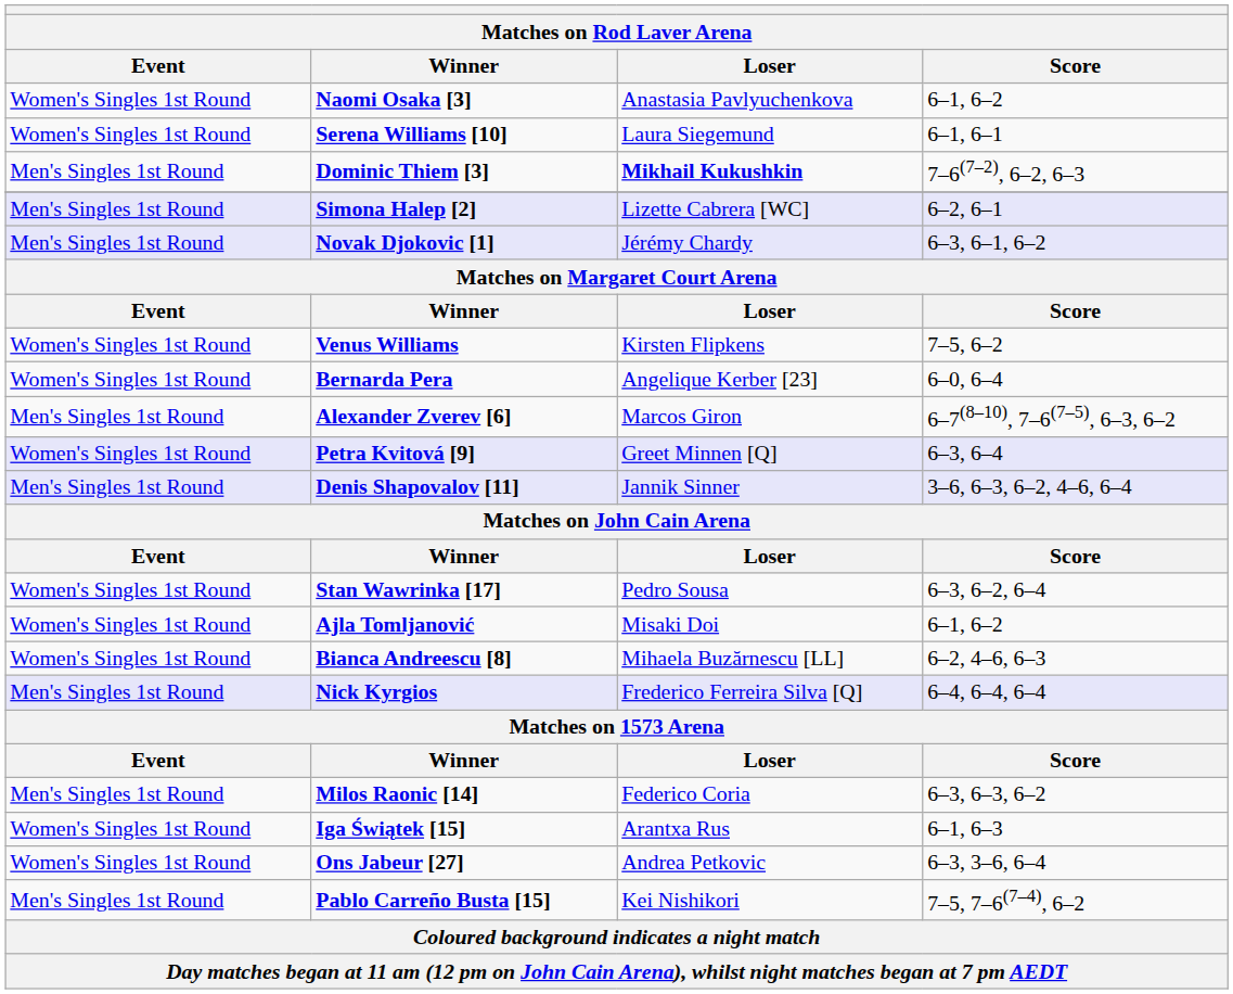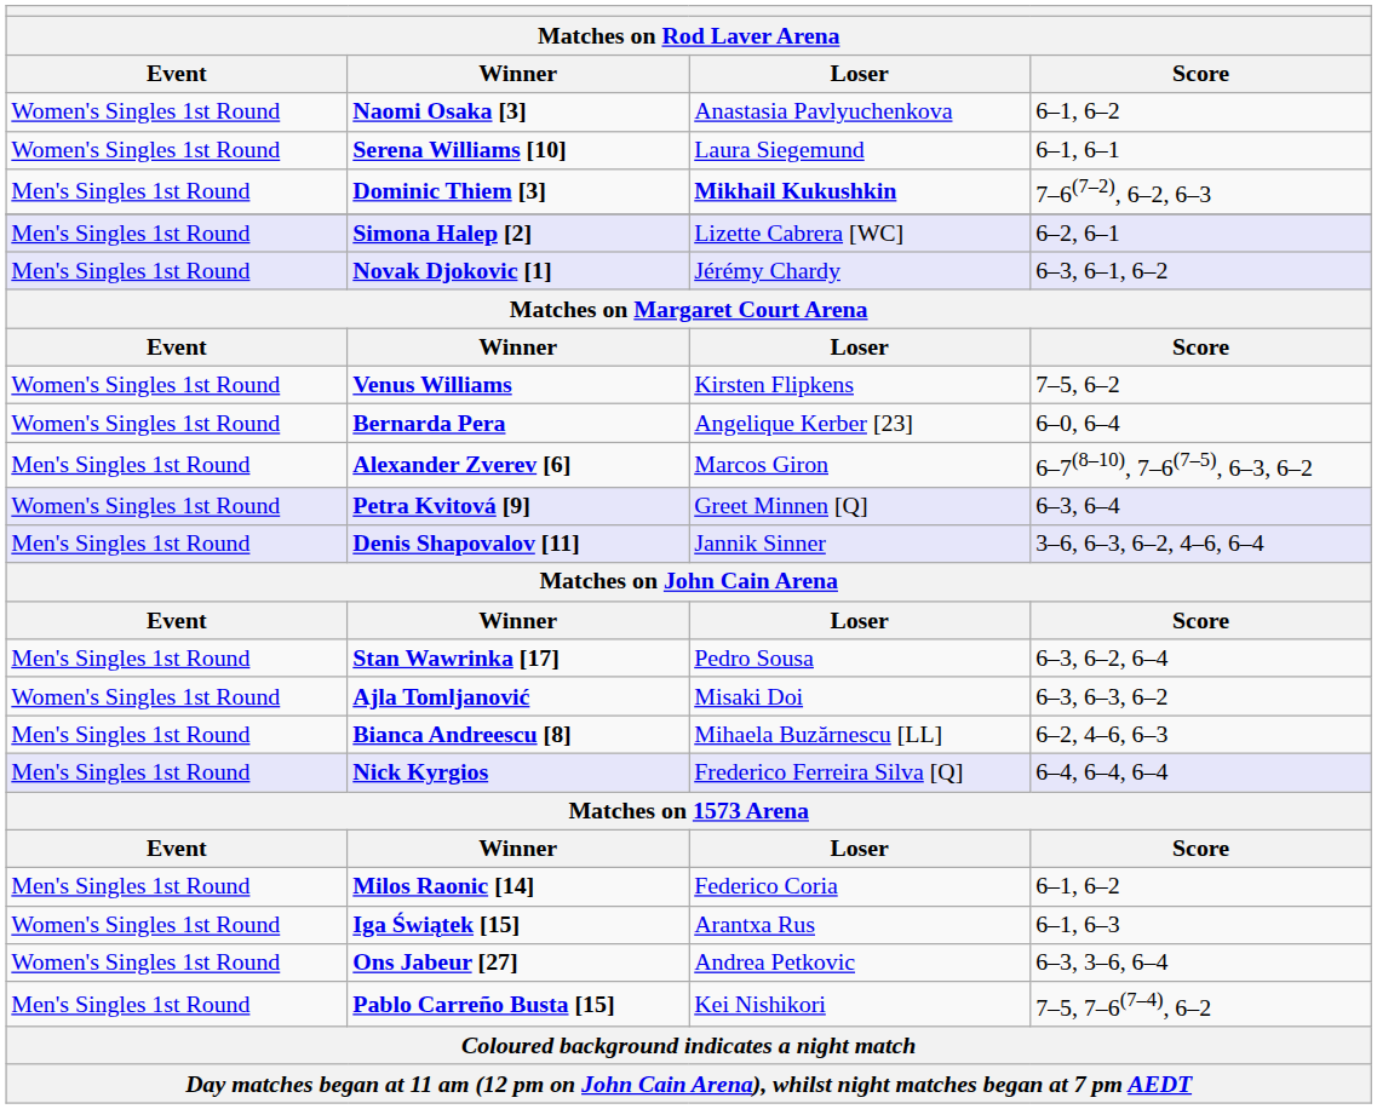Stan Wawrinka [17] | Event: Women's Singles 1st Round -> Men's Singles 1st Round
Ajla Tomljanović | Score: 6–1, 6–2 -> 6–3, 6–3, 6–2
Bianca Andreescu [8] | Event: Women's Singles 1st Round -> Men's Singles 1st Round
Milos Raonic [14] | Score: 6–3, 6–3, 6–2 -> 6–1, 6–2
